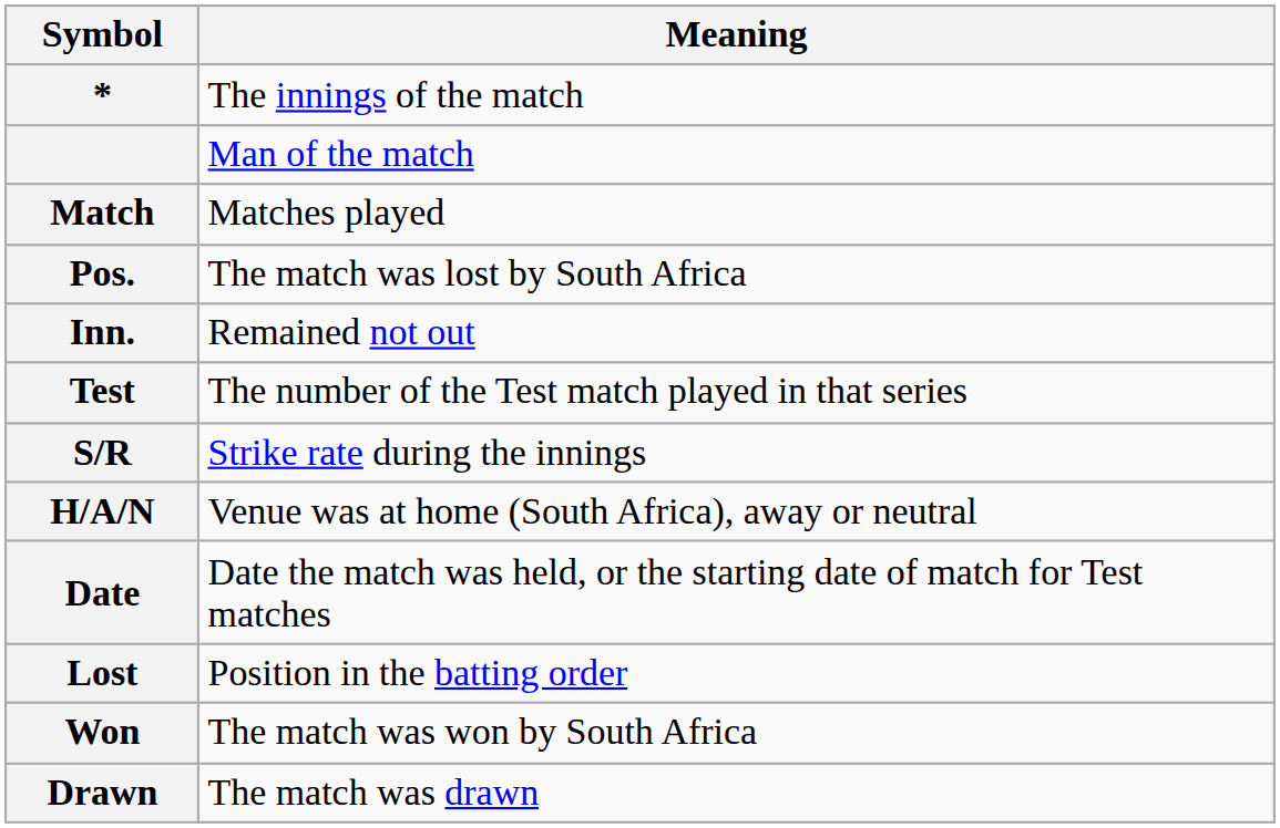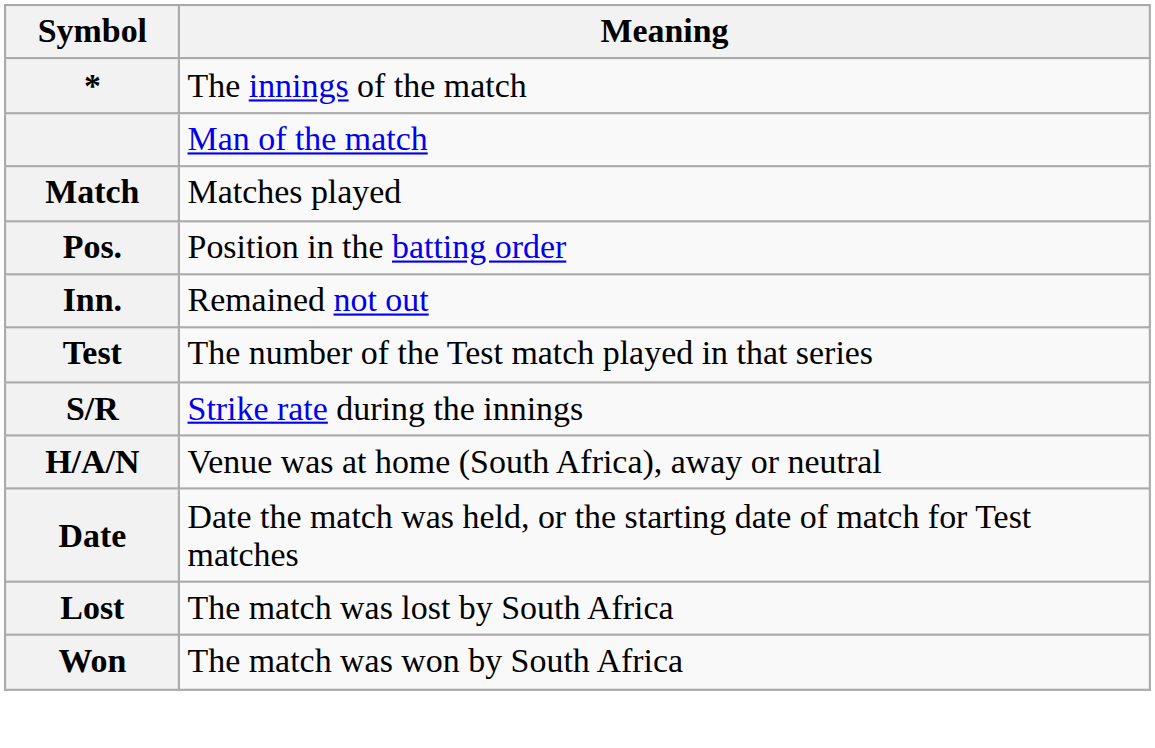Pos. | Meaning: The match was lost by South Africa -> Position in the batting order
Lost | Meaning: Position in the batting order -> The match was lost by South Africa
- row: Drawn | The match was drawn
